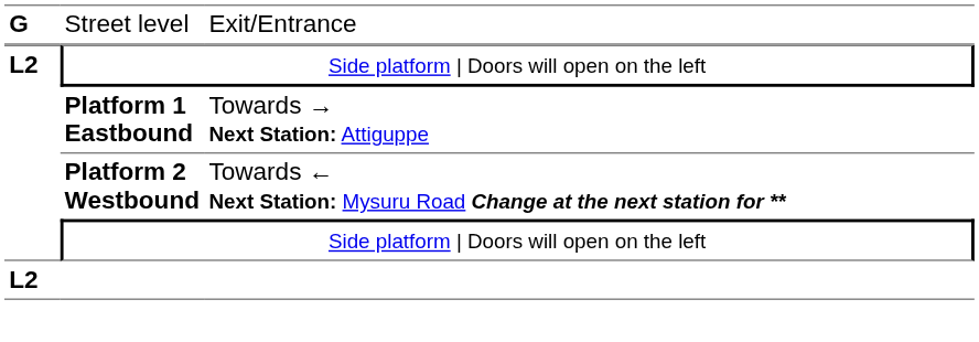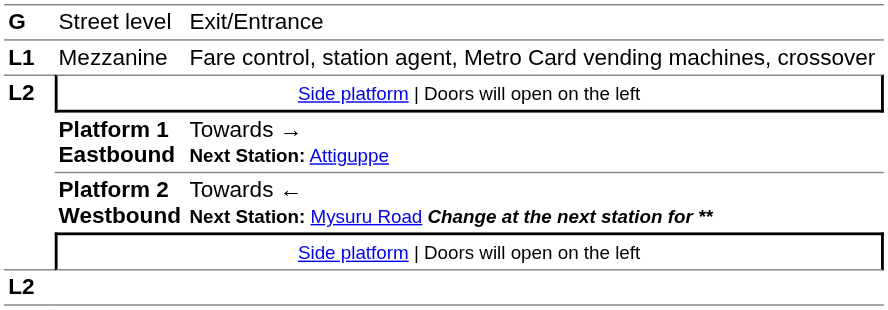+ row: L1 | Mezzanine | Fare control, station agent, Metro Card vending machines, crossover
